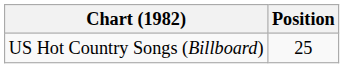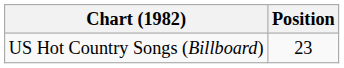US Hot Country Songs (Billboard) | Position: 25 -> 23
